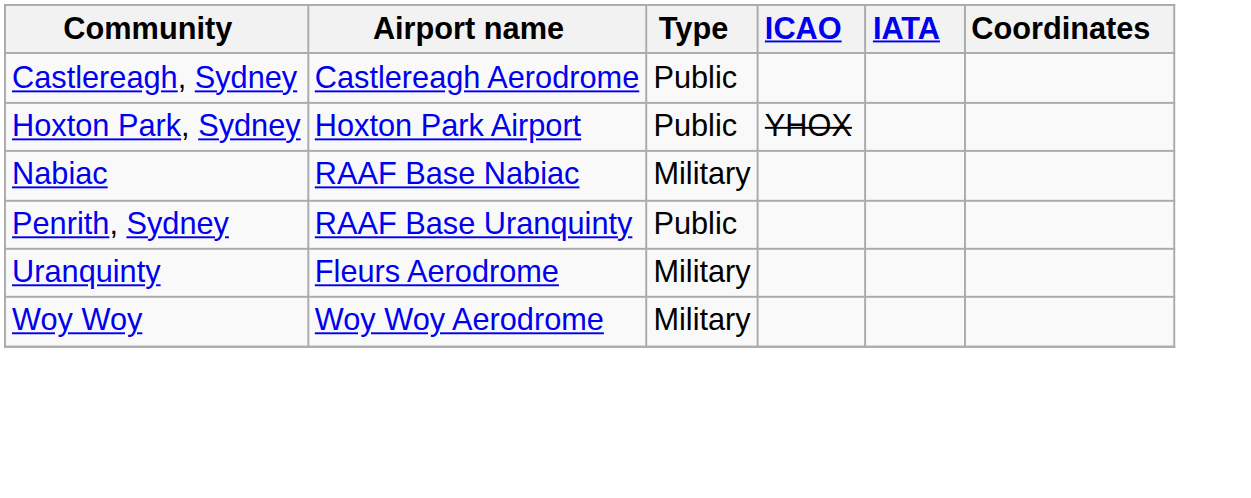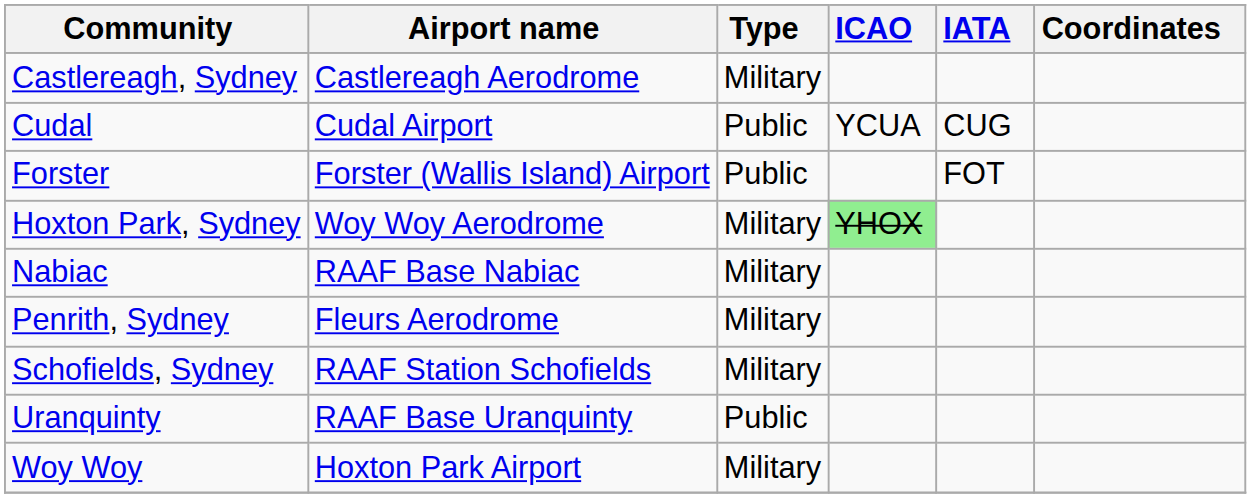Castlereagh, Sydney | Type: Public -> Military
+ row: Cudal | Cudal Airport | Public | YCUA | CUG
+ row: Forster | Forster (Wallis Island) Airport | Public | FOT
Hoxton Park, Sydney | Airport name: Hoxton Park Airport -> Woy Woy Aerodrome
Hoxton Park, Sydney | Type: Public -> Military
Hoxton Park, Sydney | ICAO: no background -> lightgreen background
Penrith, Sydney | Airport name: RAAF Base Uranquinty -> Fleurs Aerodrome
Penrith, Sydney | Type: Public -> Military
+ row: Schofields, Sydney | RAAF Station Schofields | Military
Uranquinty | Airport name: Fleurs Aerodrome -> RAAF Base Uranquinty
Uranquinty | Type: Military -> Public
Woy Woy | Airport name: Woy Woy Aerodrome -> Hoxton Park Airport
